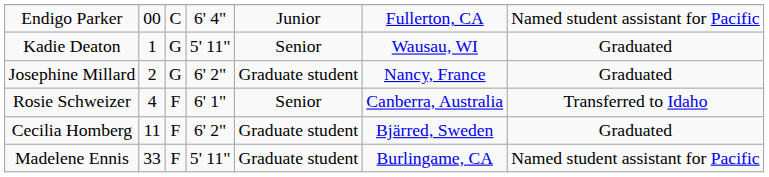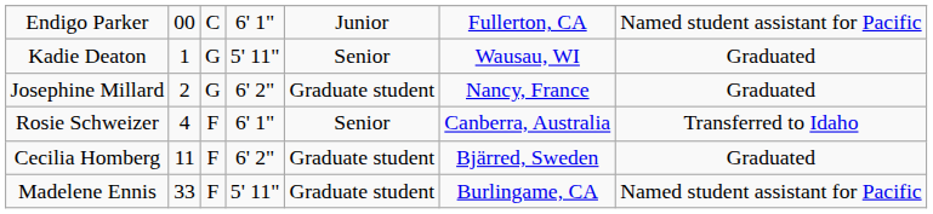Endigo Parker | column 4: 6' 4" -> 6' 1"
